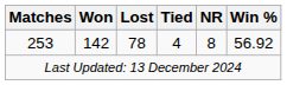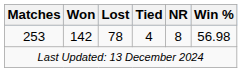253 | Win %: 56.92 -> 56.98
